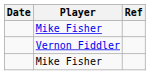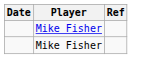- row: Vernon Fiddler
